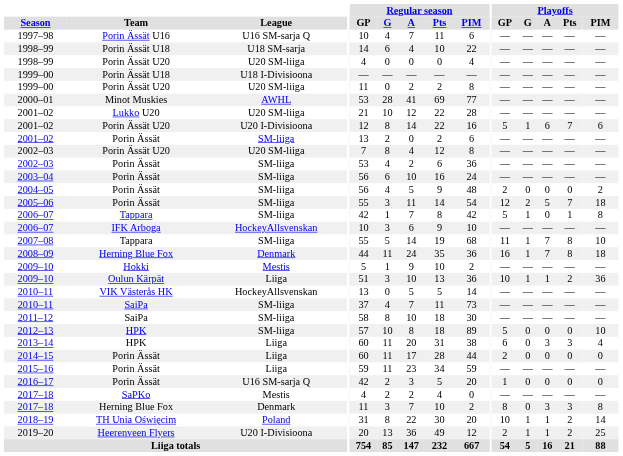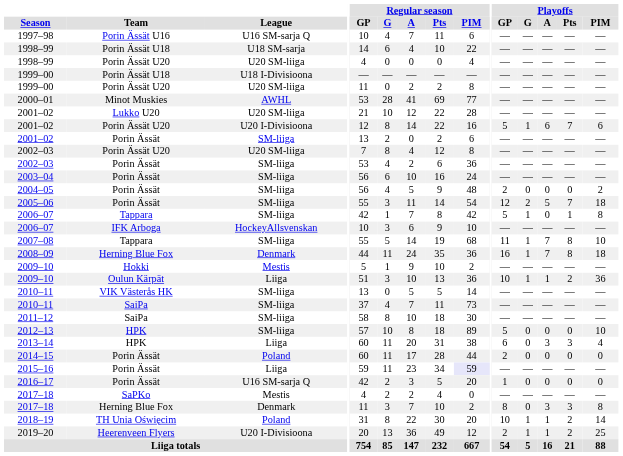2010–11 / VIK Västerås HK | League: HockeyAllsvenskan -> SM-liiga
2014–15 | League: Liiga -> Poland
2015–16 | Regular season / PIM: no background -> lavender background
